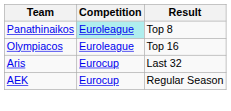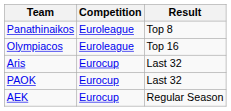Panathinaikos | Competition: paleturquoise background -> no background
+ row: PAOK | Eurocup | Last 32
